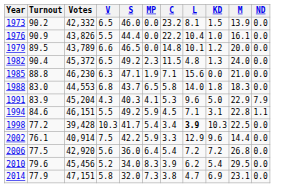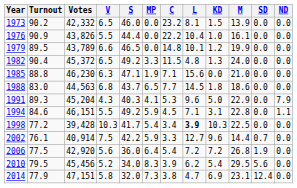+ column: SD | 0.0 | 0.0 | 0.0 | 0.0 | 0.0 | 0.0 | 0.0 | 0.0 | 0.0 | 0.7 | 1.9 | 5.6 | 12.4
1979 | M: 20.0 -> 19.9
1982 | MP: 2.3 -> 3.3
1988 | Votes: 44,553 -> 44,563
1988 | C: 5.8 -> 7.7
1988 | L: 14.0 -> 14.5
1988 | M: 18.3 -> 18.6
1991 | Turnout: 83.9 -> 89.3
2002 | L: 12.9 -> 12.7
2010 | Turnout: 79.6 -> 79.5
